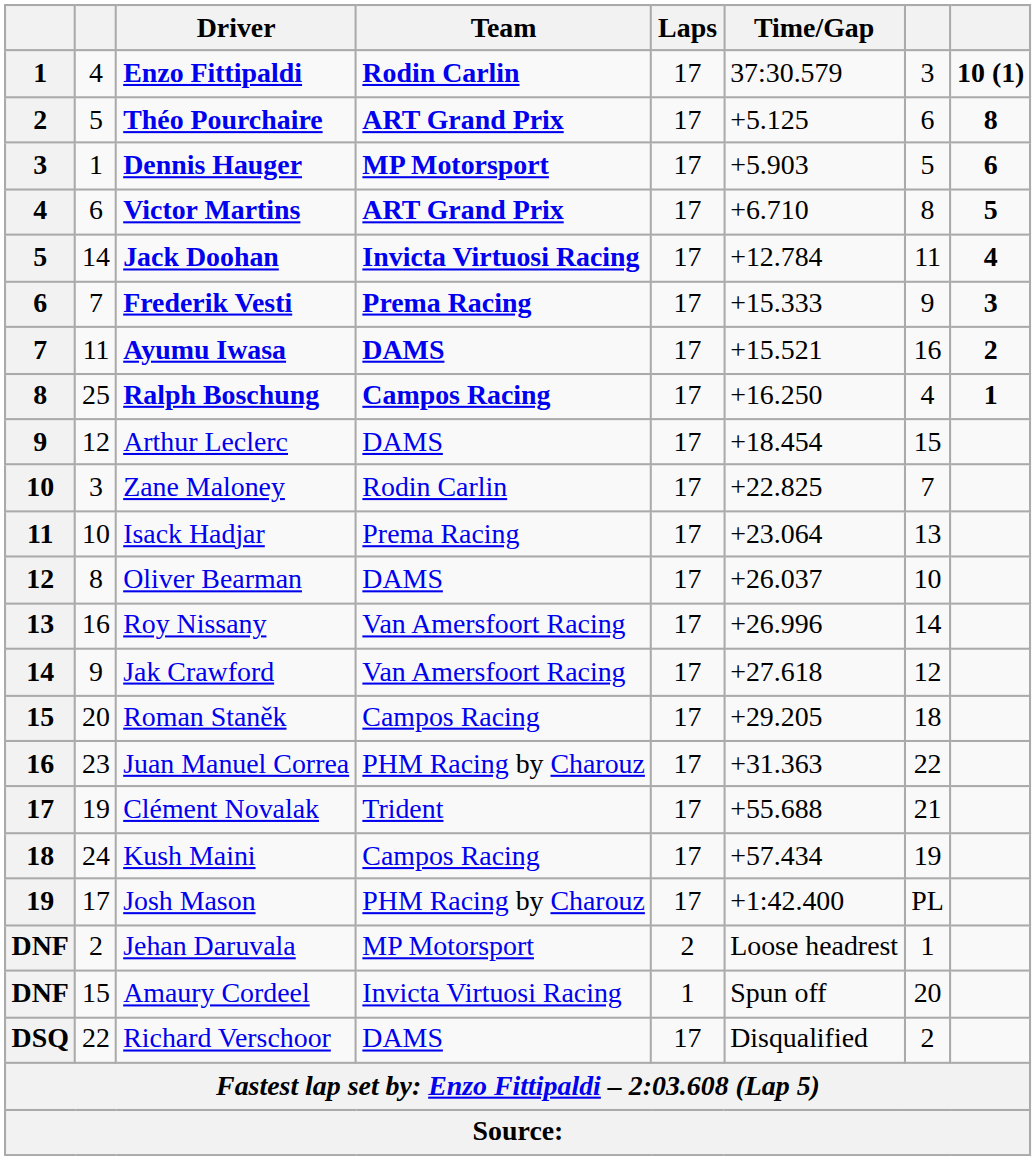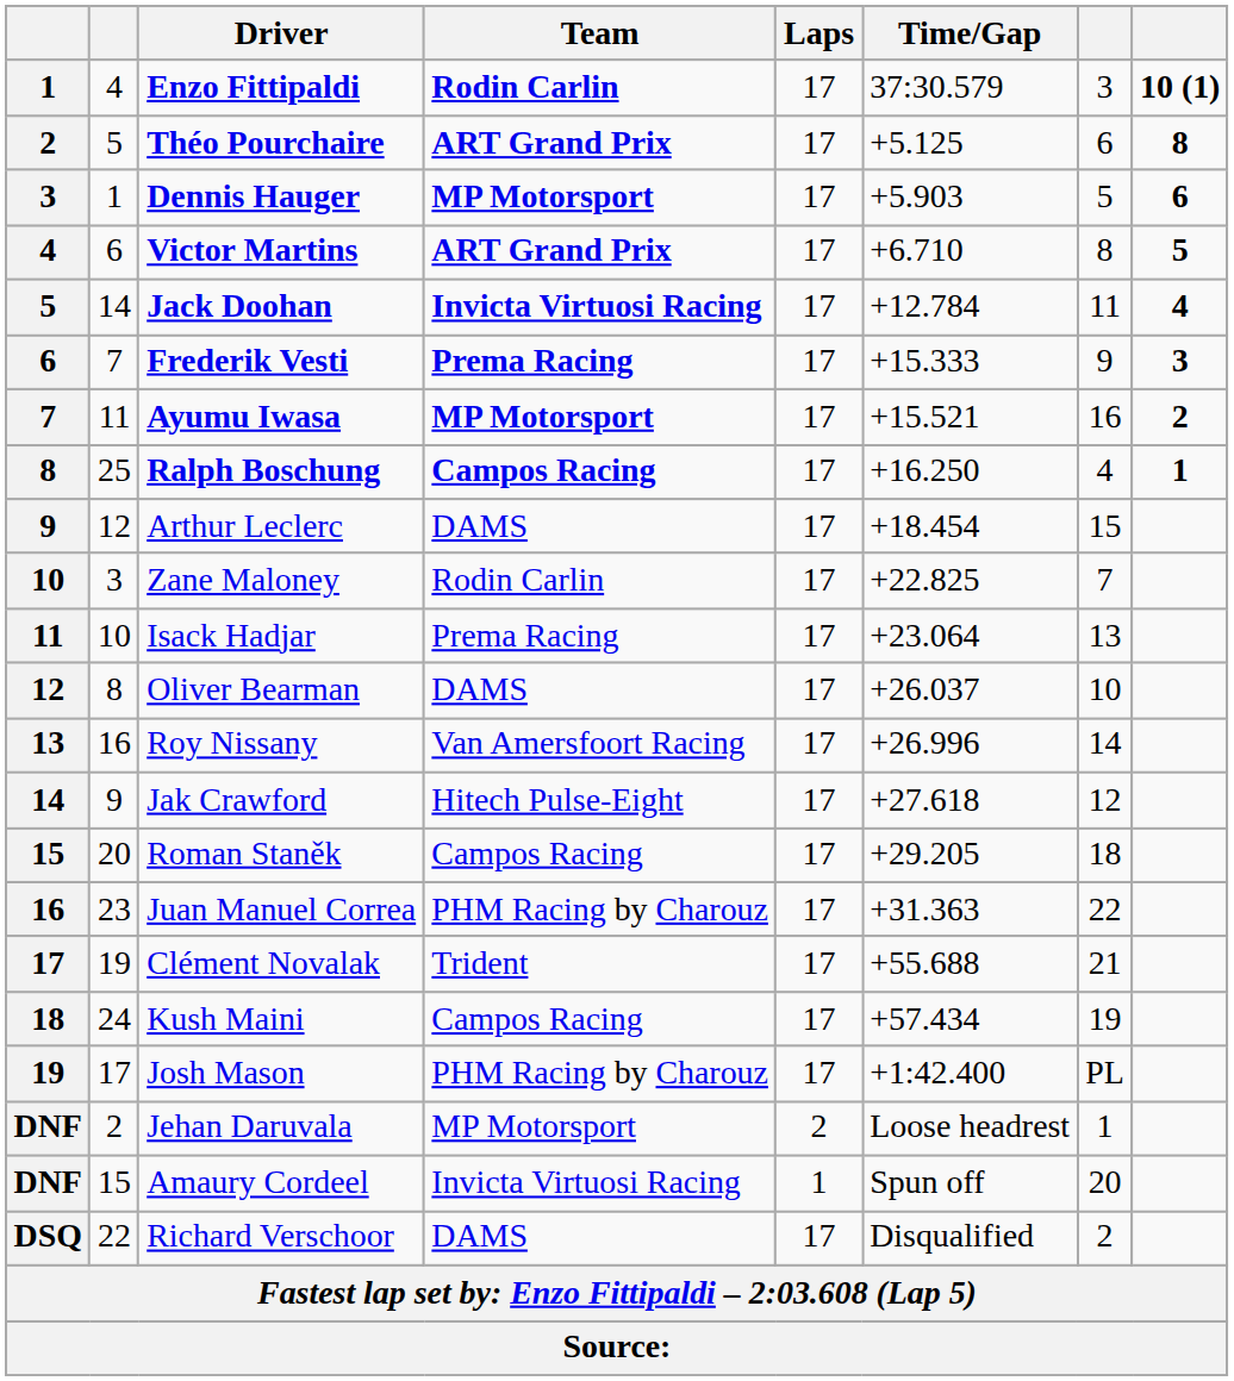Ayumu Iwasa | Team: DAMS -> MP Motorsport
Jak Crawford | Team: Van Amersfoort Racing -> Hitech Pulse-Eight
